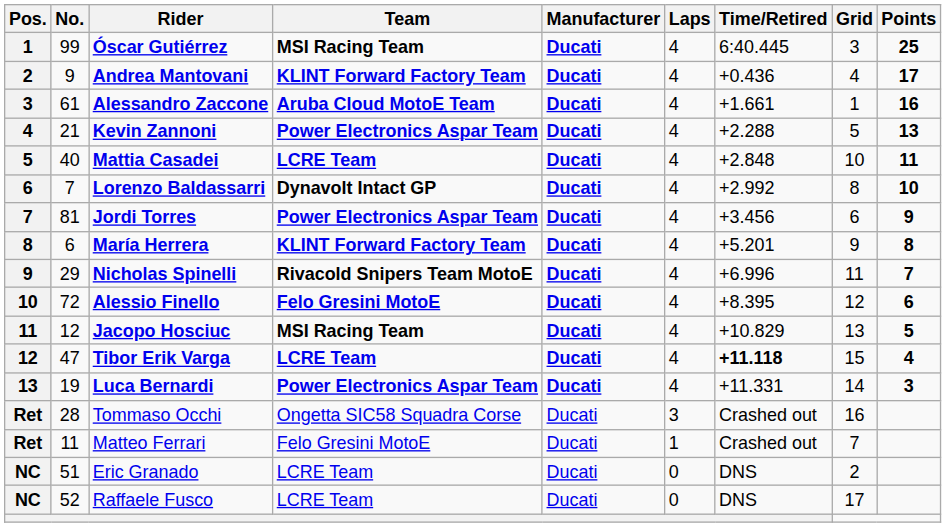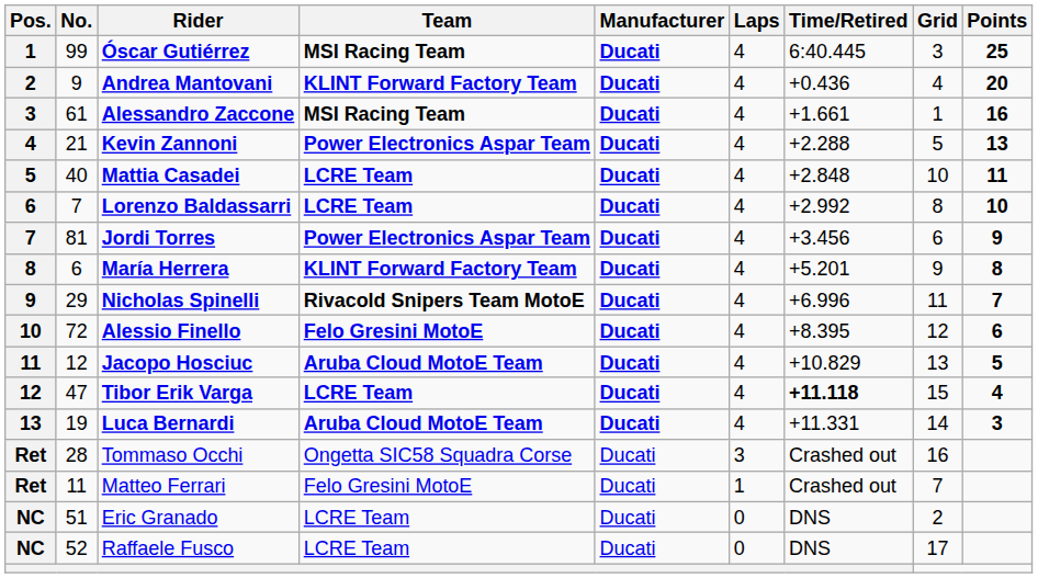Andrea Mantovani | Points: 17 -> 20
Alessandro Zaccone | Team: Aruba Cloud MotoE Team -> MSI Racing Team
Lorenzo Baldassarri | Team: Dynavolt Intact GP -> LCRE Team
Jacopo Hosciuc | Team: MSI Racing Team -> Aruba Cloud MotoE Team
Luca Bernardi | Team: Power Electronics Aspar Team -> Aruba Cloud MotoE Team
